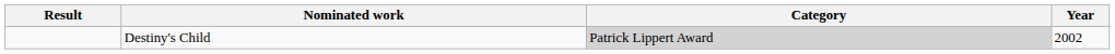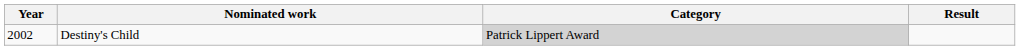columns swapped: Year <-> Result
